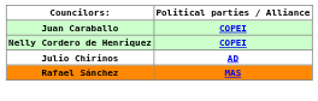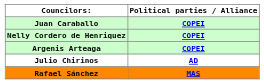+ row: Argenis Arteaga | COPEI
